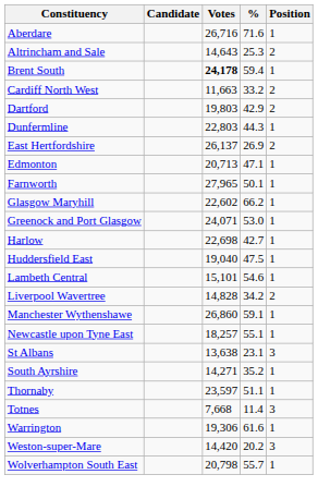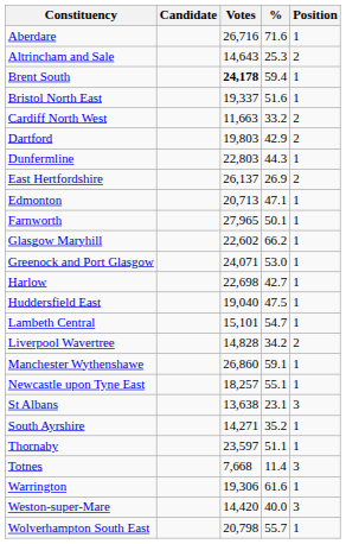+ row: Bristol North East | 19,337 | 51.6 | 1
Lambeth Central | %: 54.6 -> 54.7
Weston-super-Mare | %: 20.2 -> 40.0
